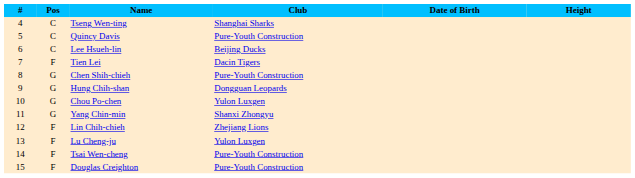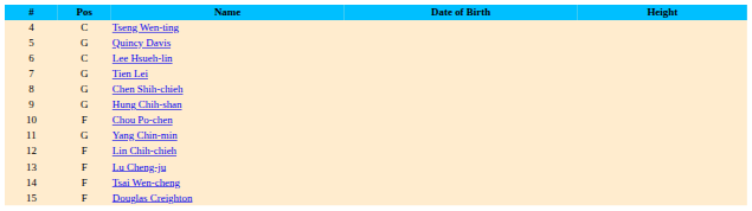- column: Club | Shanghai Sharks | Pure-Youth Construction | Beijing Ducks | Dacin Tigers | Pure-Youth Construction | Dongguan Leopards | Yulon Luxgen | Shanxi Zhongyu | Zhejiang Lions | Yulon Luxgen | Pure-Youth Construction | Pure-Youth Construction
Quincy Davis | Pos: C -> G
Tien Lei | Pos: F -> G
Chou Po-chen | Pos: G -> F
